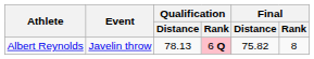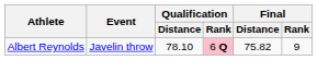Albert Reynolds | Qualification / Distance: 78.13 -> 78.10
Albert Reynolds | Final / Rank: 8 -> 9
